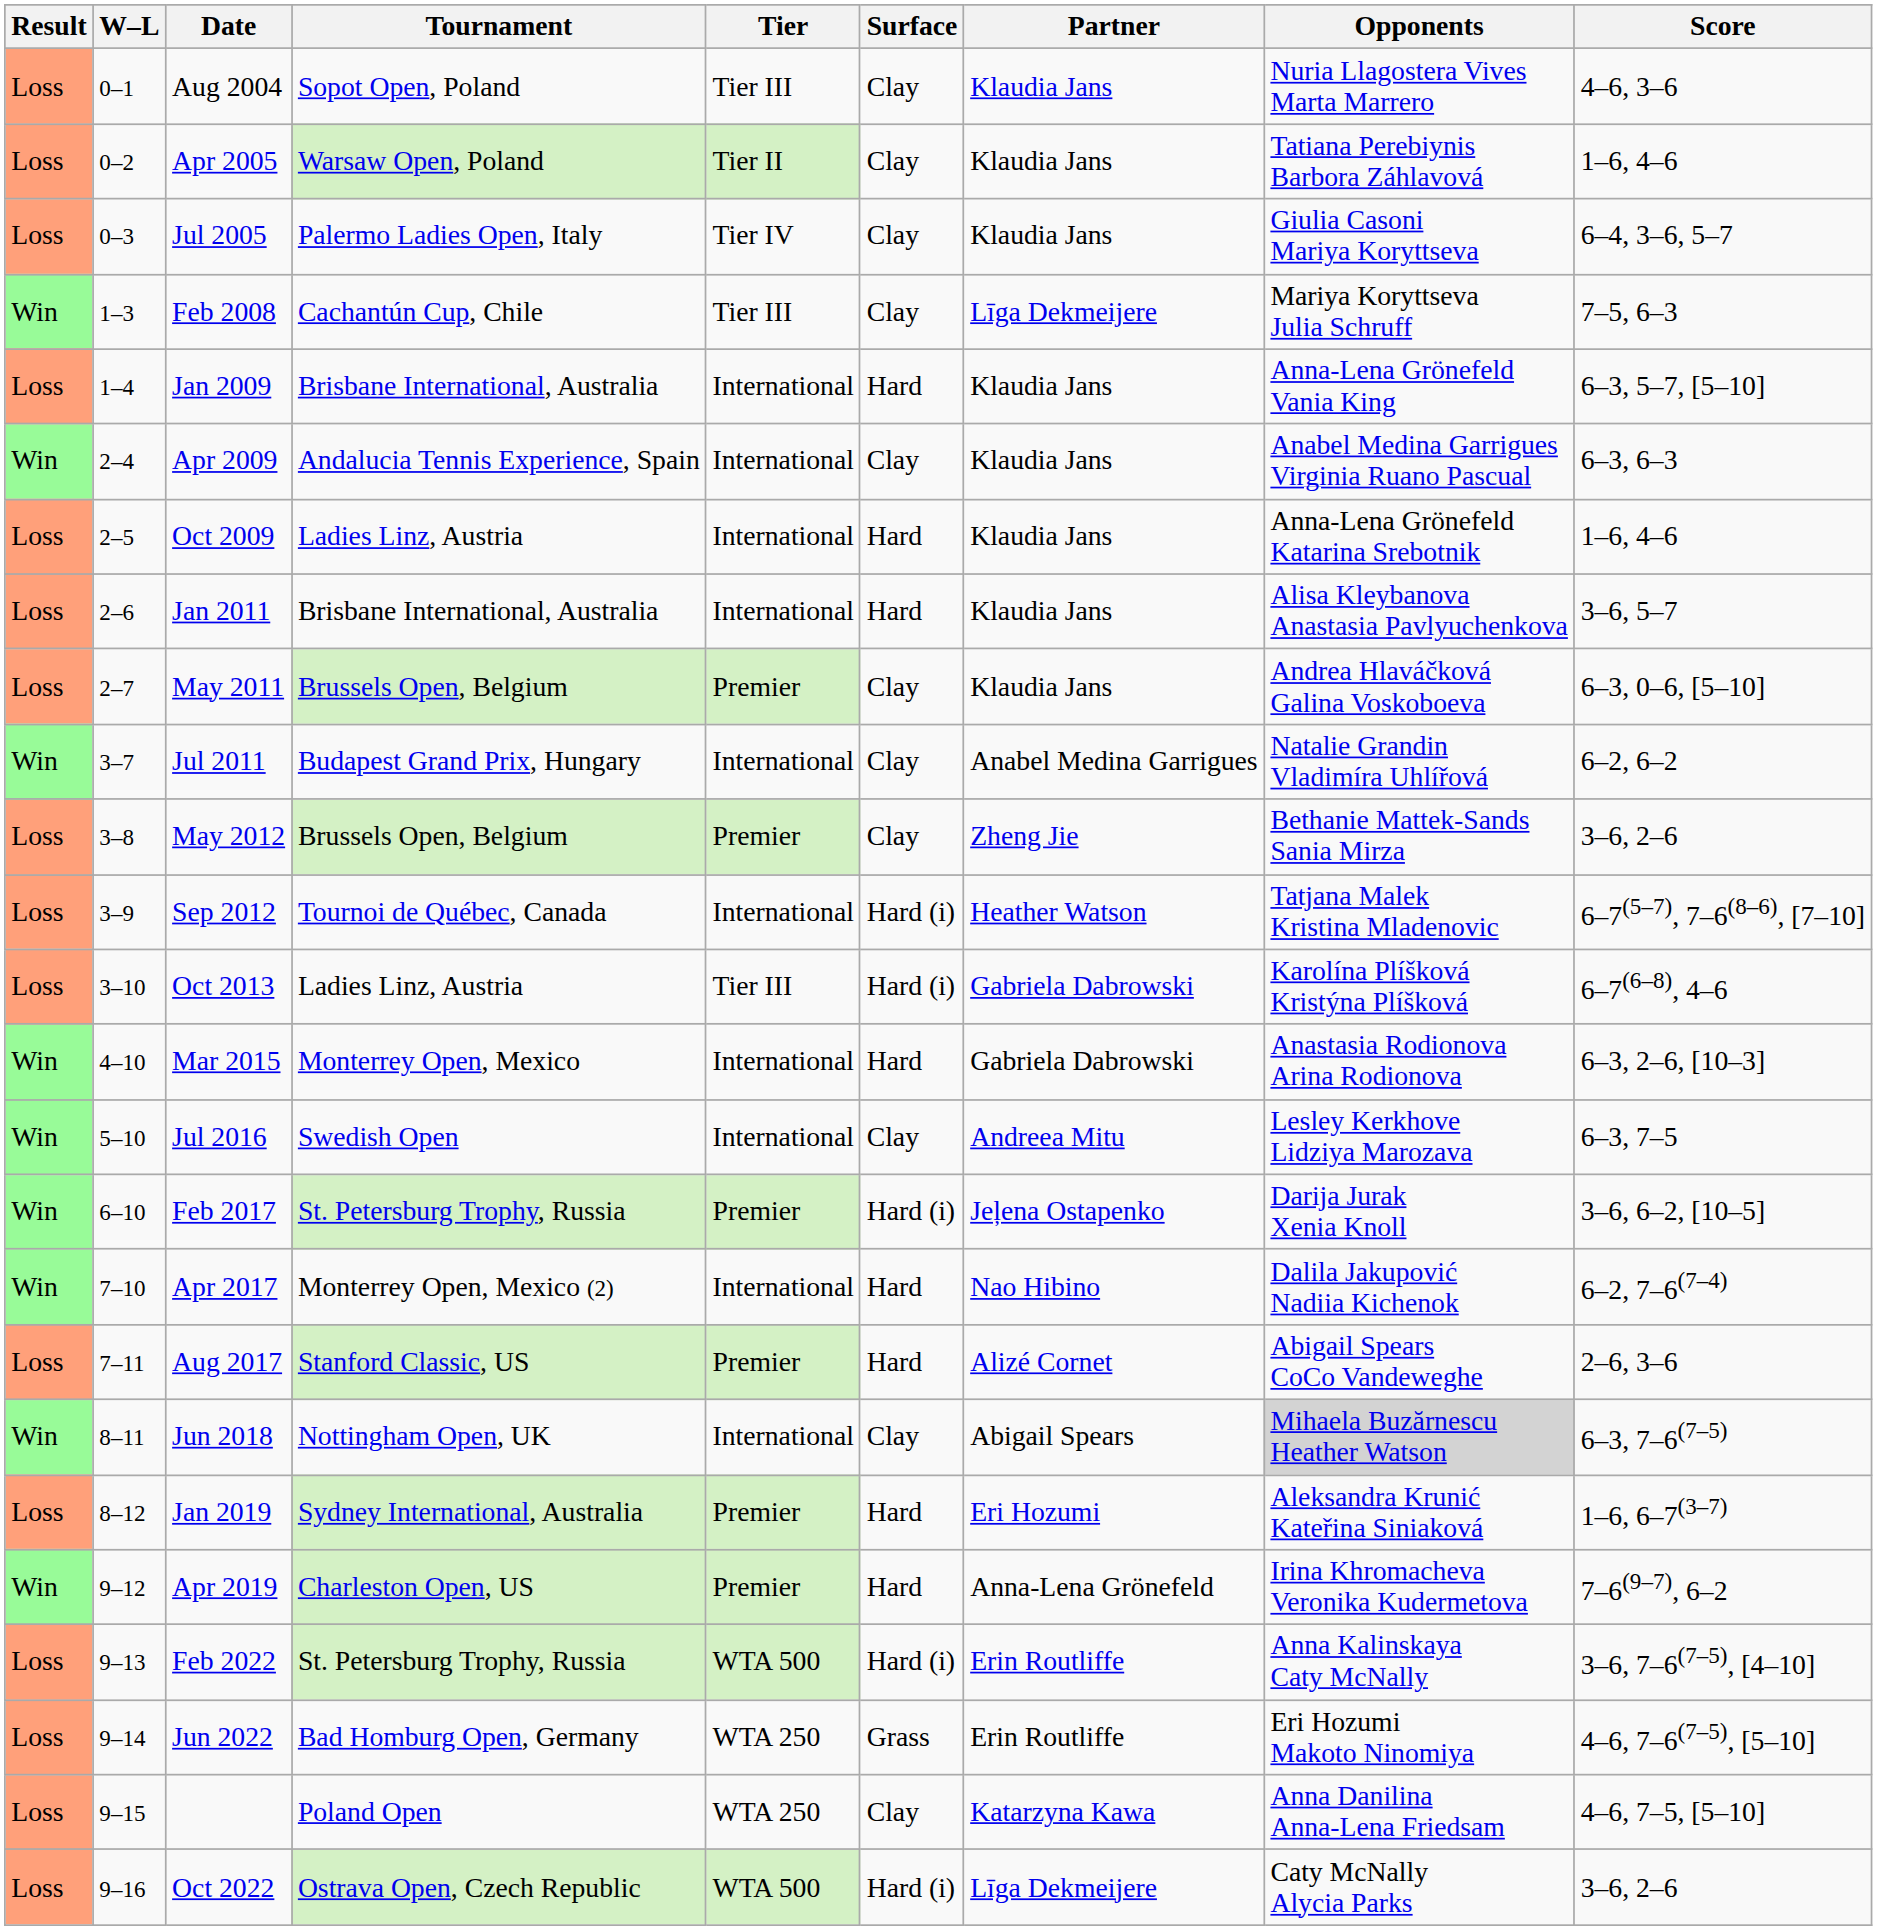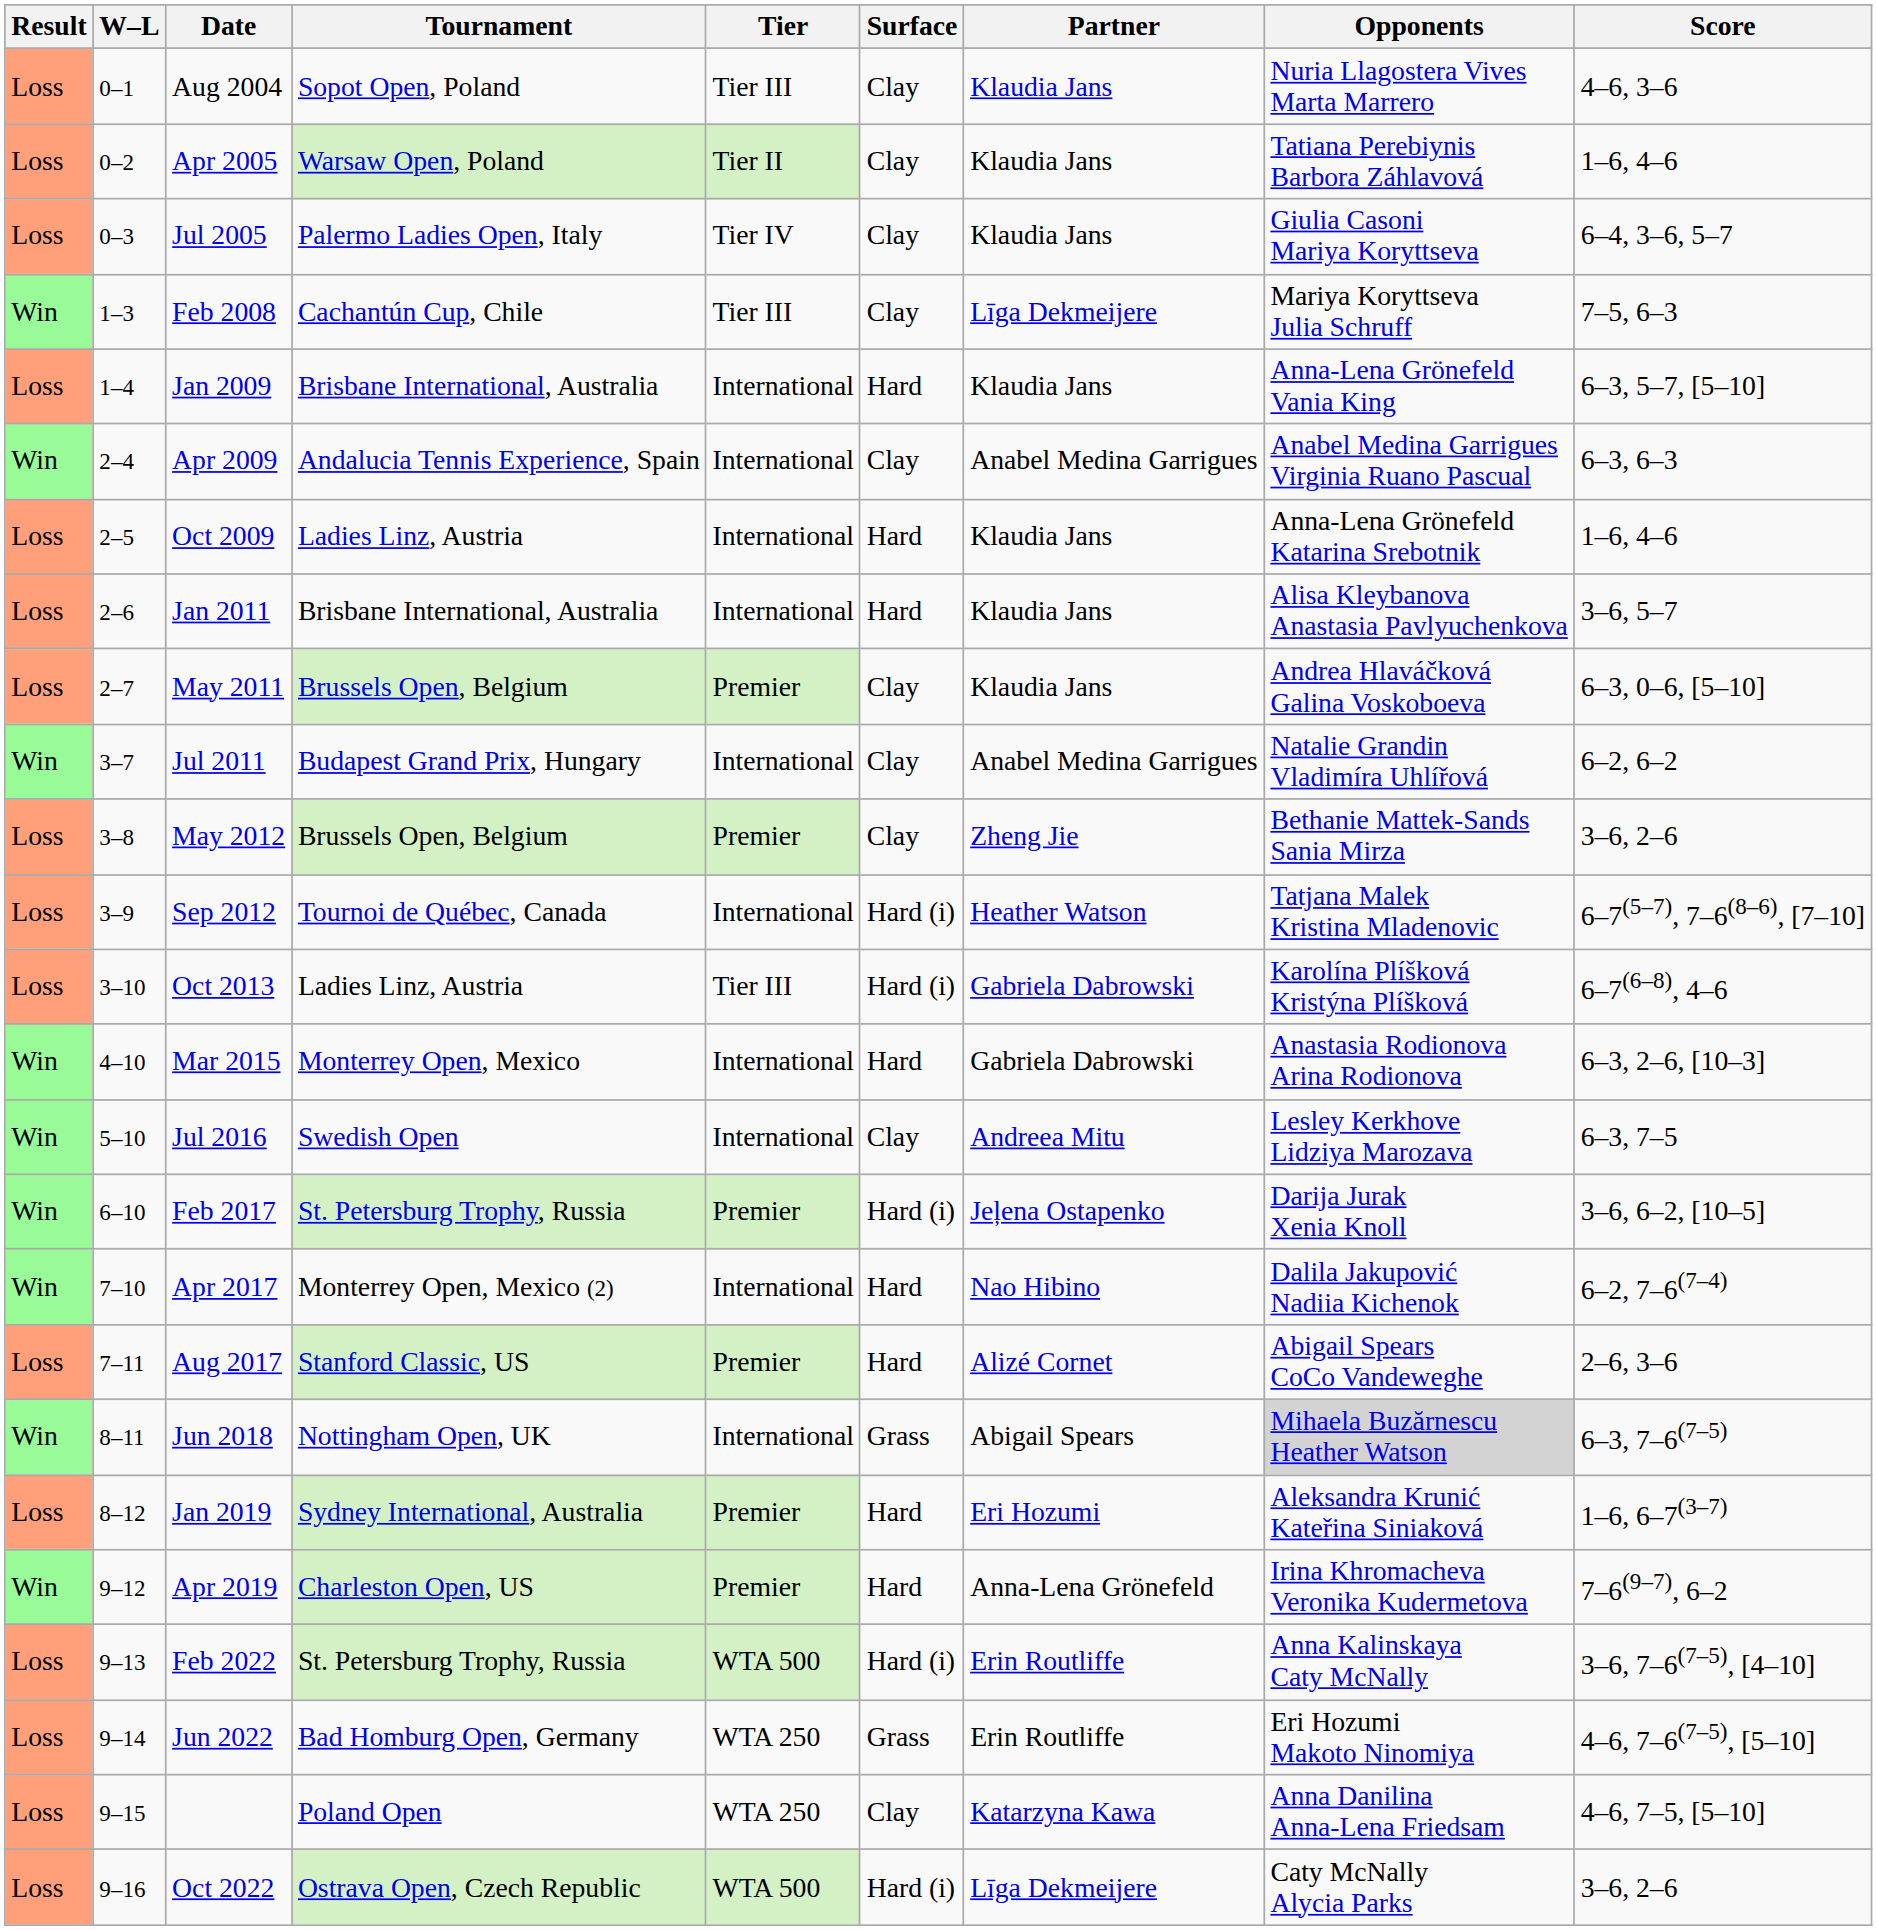Apr 2009 | Partner: Klaudia Jans -> Anabel Medina Garrigues
Jun 2018 | Surface: Clay -> Grass
